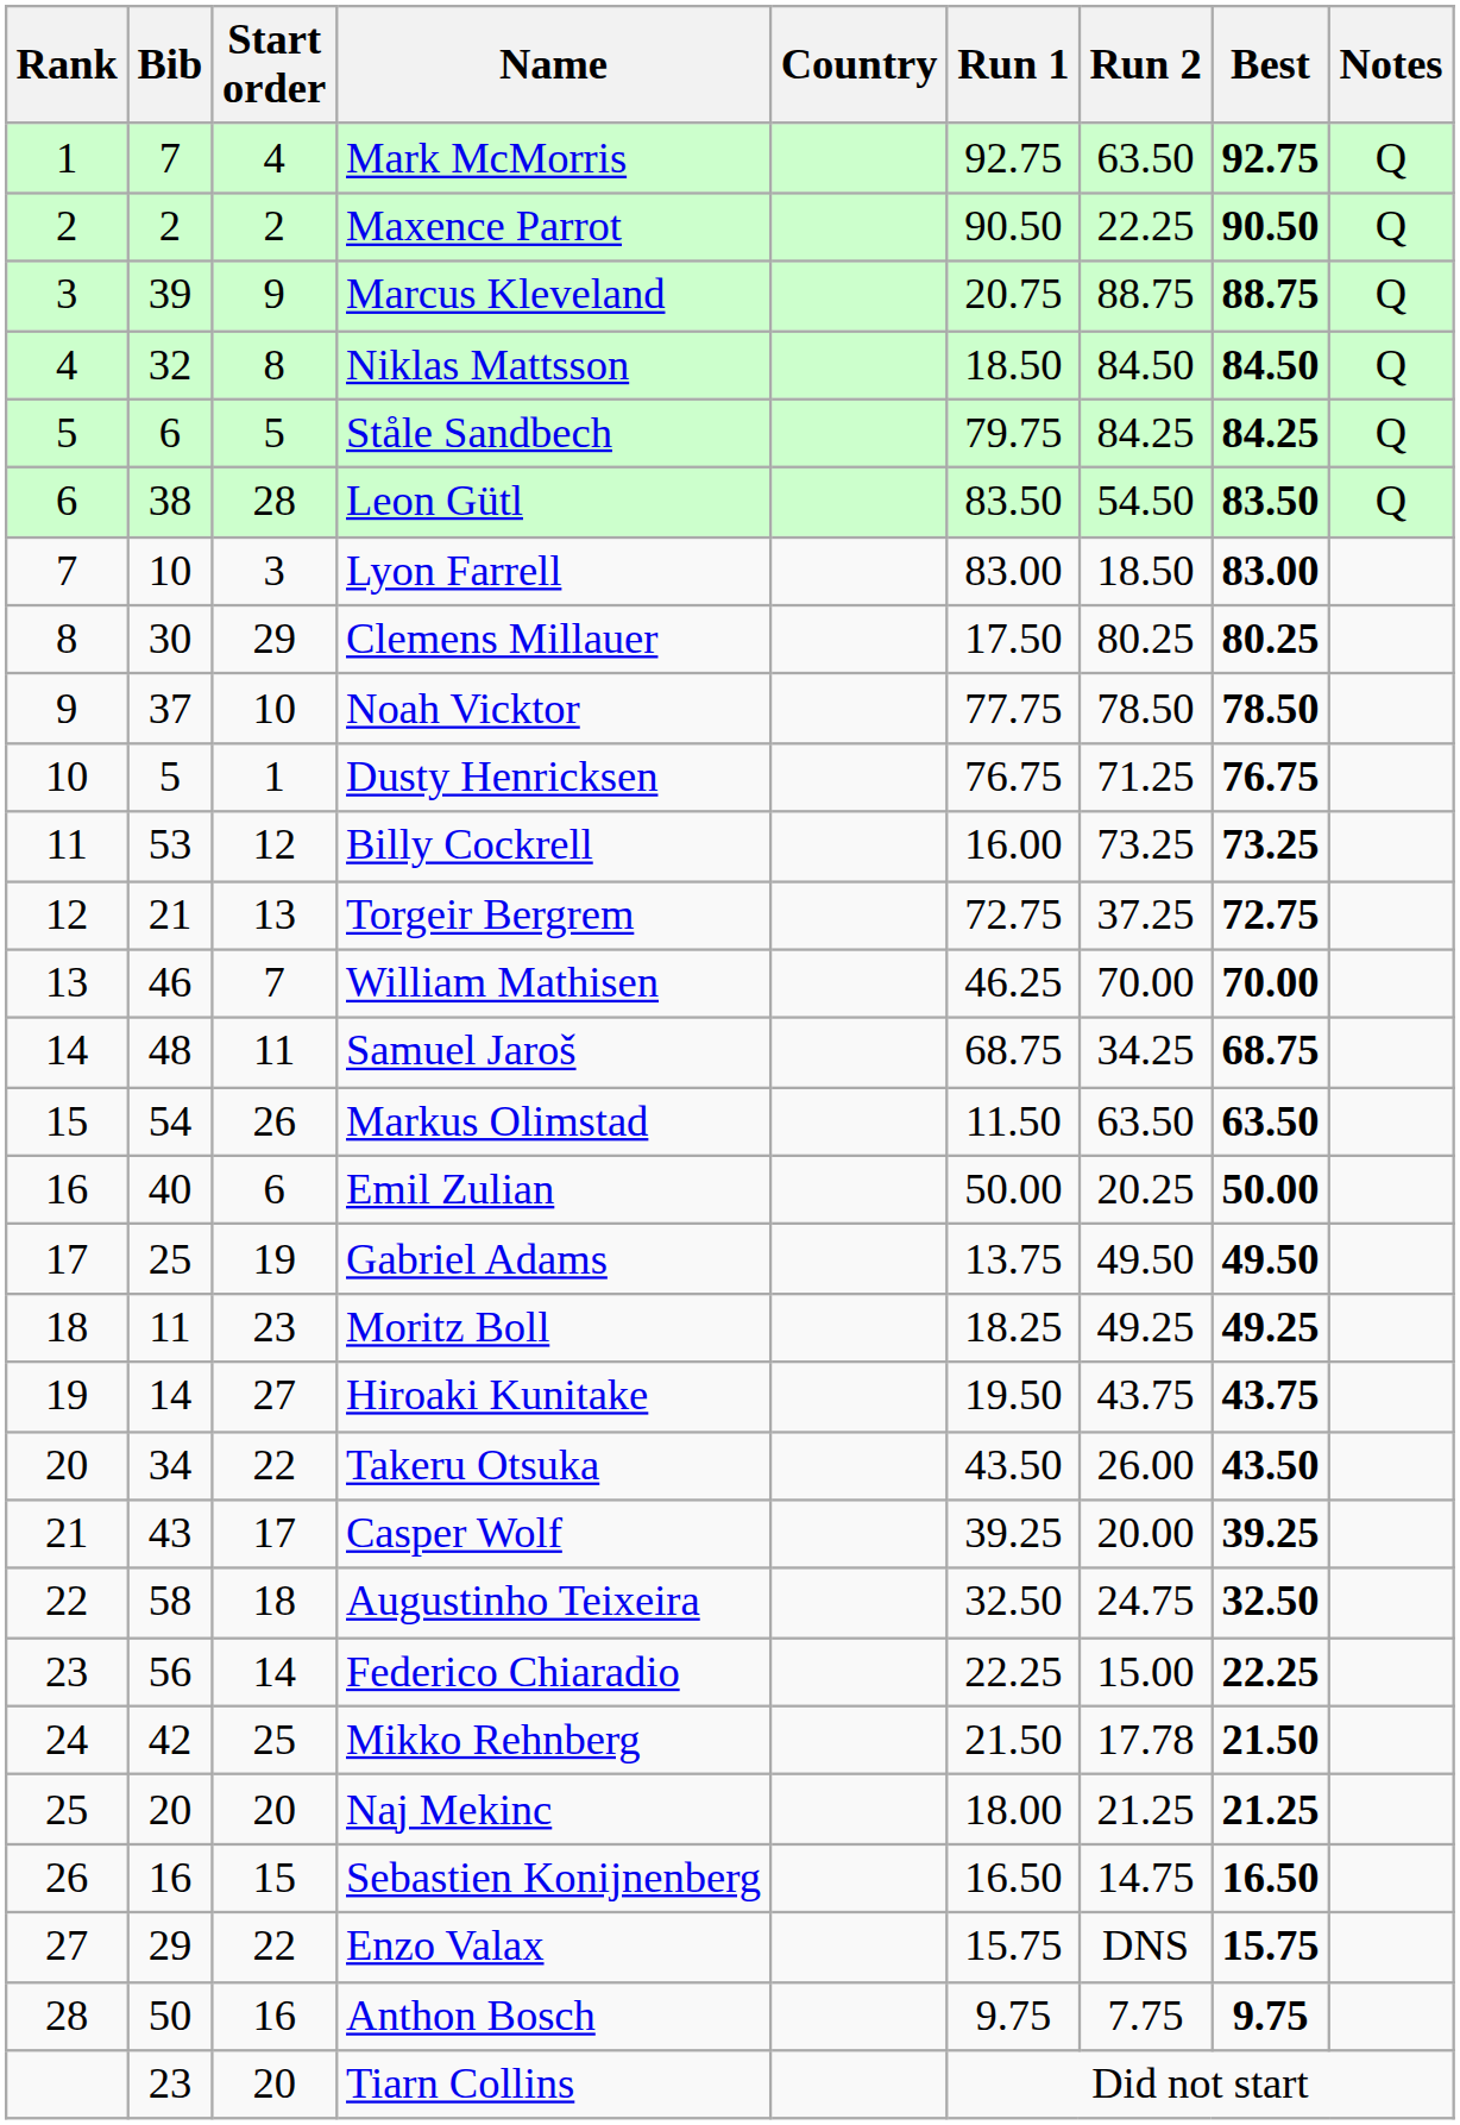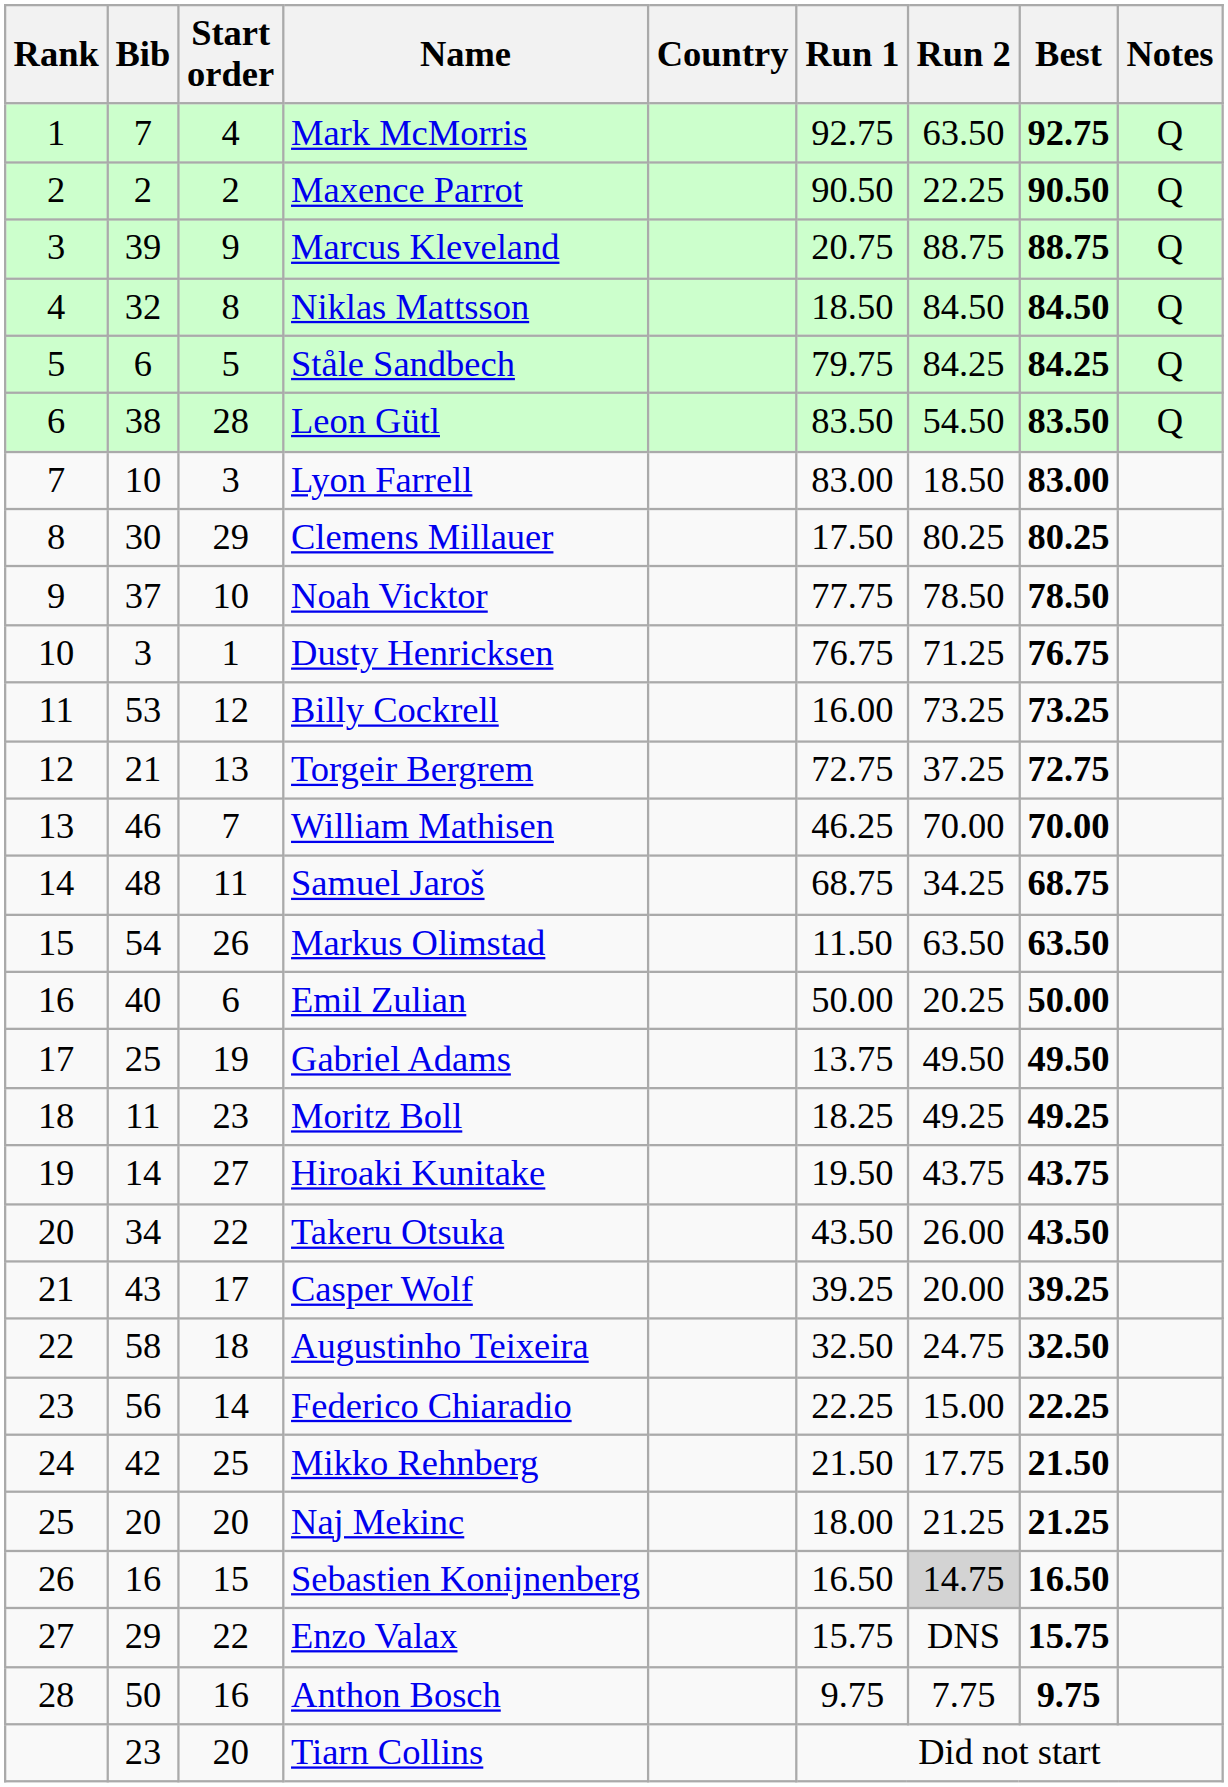Dusty Henricksen | Bib: 5 -> 3
Mikko Rehnberg | Run 2: 17.78 -> 17.75
Sebastien Konijnenberg | Run 2: no background -> lightgrey background
